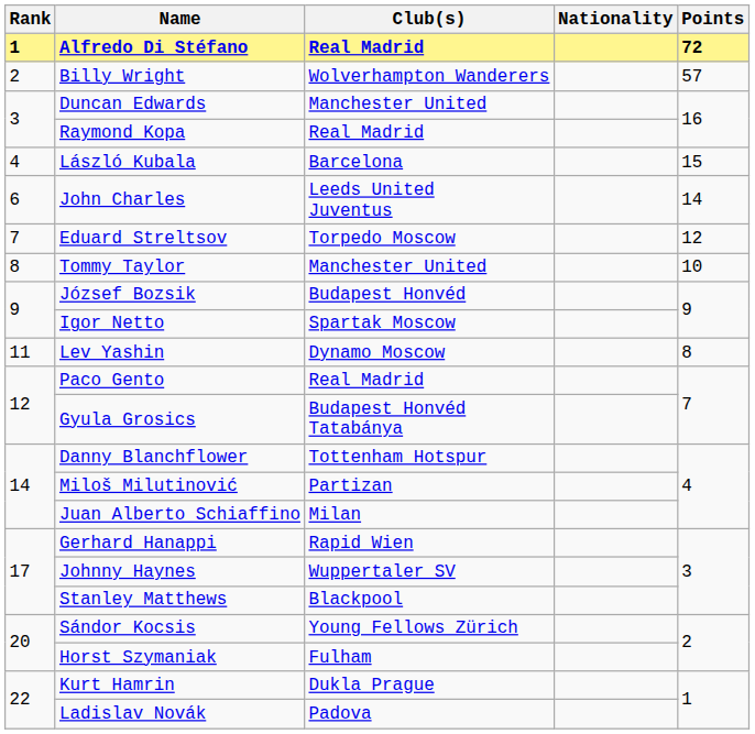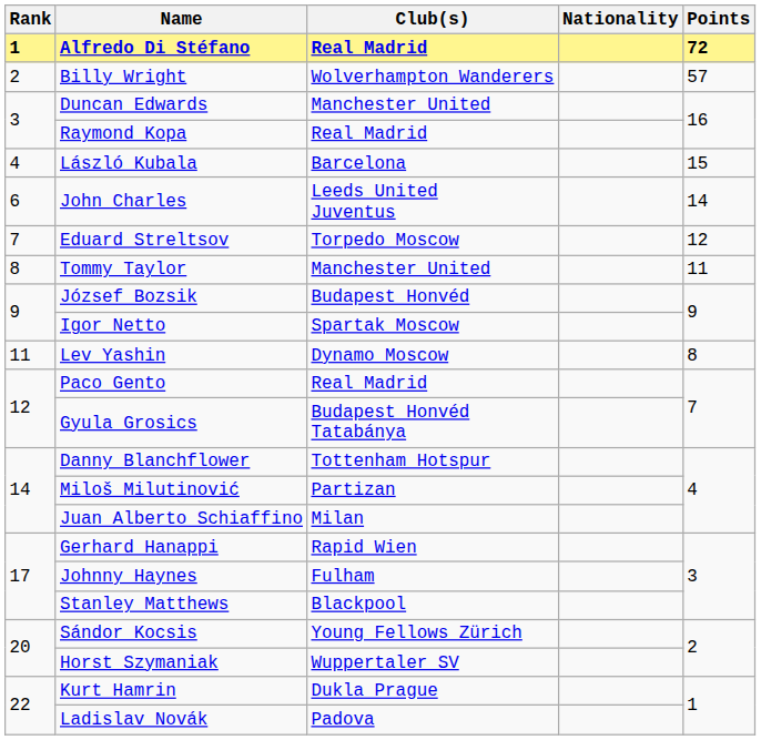Tommy Taylor | Points: 10 -> 11
Johnny Haynes | Club(s): Wuppertaler SV -> Fulham
Horst Szymaniak | Club(s): Fulham -> Wuppertaler SV
